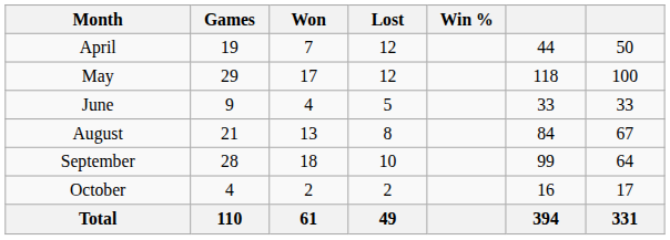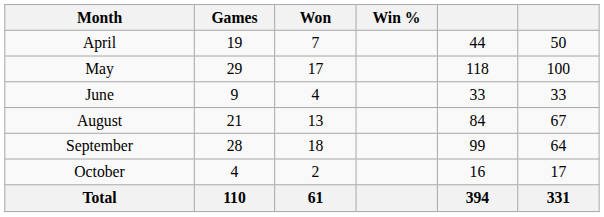- column: Lost | 12 | 12 | 5 | 8 | 10 | 2 | 49
